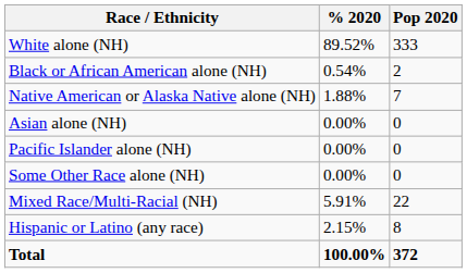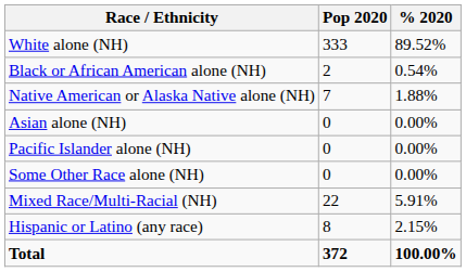columns swapped: Pop 2020 <-> % 2020
